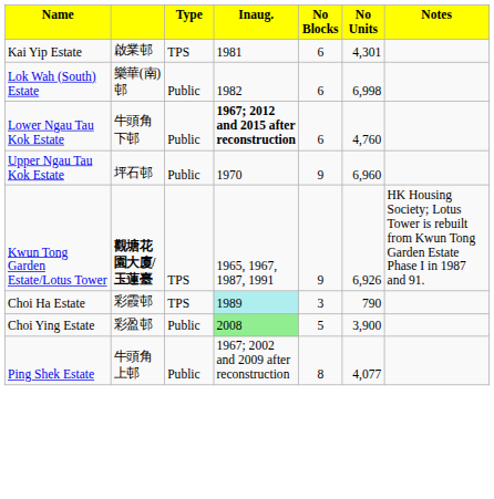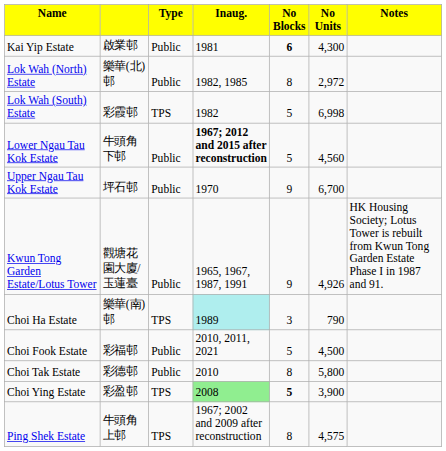Kai Yip Estate | column 3: TPS -> Public
Kai Yip Estate | column 5: normal -> bold
Kai Yip Estate | column 6: 4,301 -> 4,300
+ row: Lok Wah (North) Estate | 樂華(北)邨 | Public | 1982, 1985 | 8 | 2,972
Lok Wah (South) Estate | column 2: 樂華(南)邨 -> 彩霞邨
Lok Wah (South) Estate | column 3: Public -> TPS
Lok Wah (South) Estate | column 5: 6 -> 5
Lower Ngau Tau Kok Estate | column 5: 6 -> 5
Lower Ngau Tau Kok Estate | column 6: 4,760 -> 4,560
Upper Ngau Tau Kok Estate | column 6: 6,960 -> 6,700
Kwun Tong Garden Estate/Lotus Tower | column 2: bold -> normal
Kwun Tong Garden Estate/Lotus Tower | column 3: TPS -> Public
Kwun Tong Garden Estate/Lotus Tower | column 6: 6,926 -> 4,926
Choi Ha Estate | column 2: 彩霞邨 -> 樂華(南)邨
+ row: Choi Fook Estate | 彩福邨 | Public | 2010, 2011, 2021 | 5 | 4,500
+ row: Choi Tak Estate | 彩德邨 | Public | 2010 | 8 | 5,800
Choi Ying Estate | column 3: Public -> TPS
Choi Ying Estate | column 5: normal -> bold
Ping Shek Estate | column 3: Public -> TPS
Ping Shek Estate | column 6: 4,077 -> 4,575
